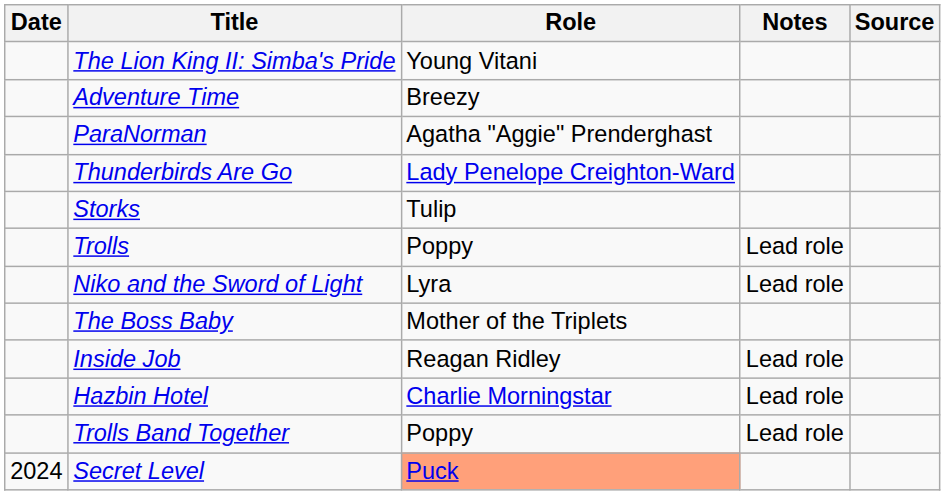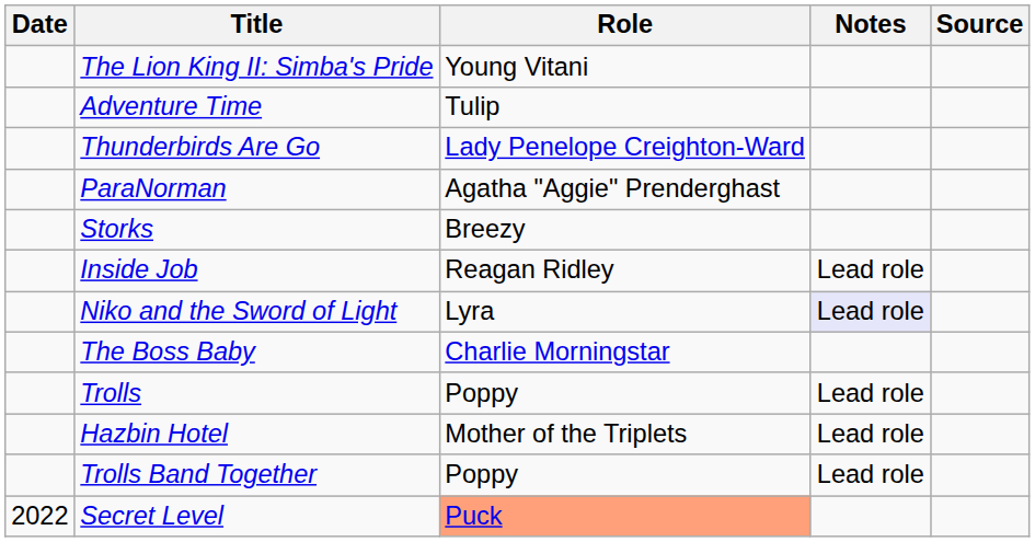Adventure Time | Role: Breezy -> Tulip
rows swapped: ParaNorman <-> Thunderbirds Are Go
Storks | Role: Tulip -> Breezy
rows swapped: Trolls <-> Inside Job
Niko and the Sword of Light | Notes: no background -> lavender background
The Boss Baby | Role: Mother of the Triplets -> Charlie Morningstar
Hazbin Hotel | Role: Charlie Morningstar -> Mother of the Triplets
Secret Level | Date: 2024 -> 2022
